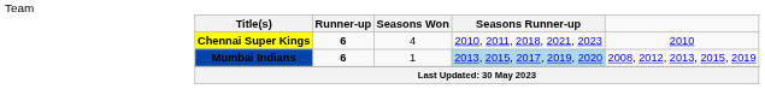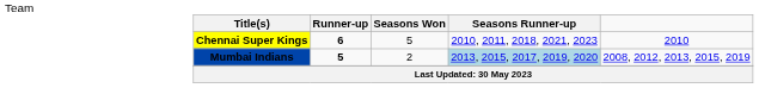Chennai Super Kings | Runner-up: 4 -> 5
Mumbai Indians | Title(s): 6 -> 5
Mumbai Indians | Runner-up: 1 -> 2
